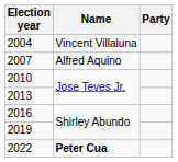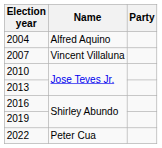2004 | Name: Vincent Villaluna -> Alfred Aquino
2007 | Name: Alfred Aquino -> Vincent Villaluna
2022 | Name: bold -> normal
